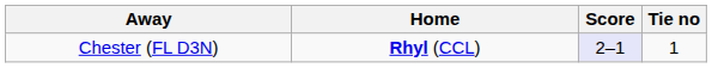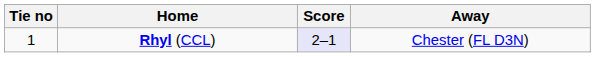columns swapped: Tie no <-> Away
